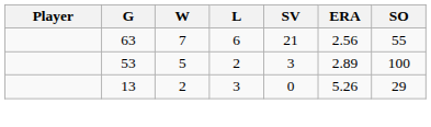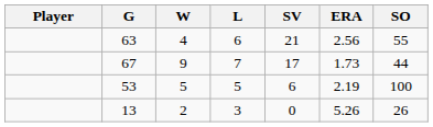63 | W: 7 -> 4
+ row: 67 | 9 | 7 | 17 | 1.73 | 44
53 | L: 2 -> 5
53 | SV: 3 -> 6
53 | ERA: 2.89 -> 2.19
13 | SO: 29 -> 26
